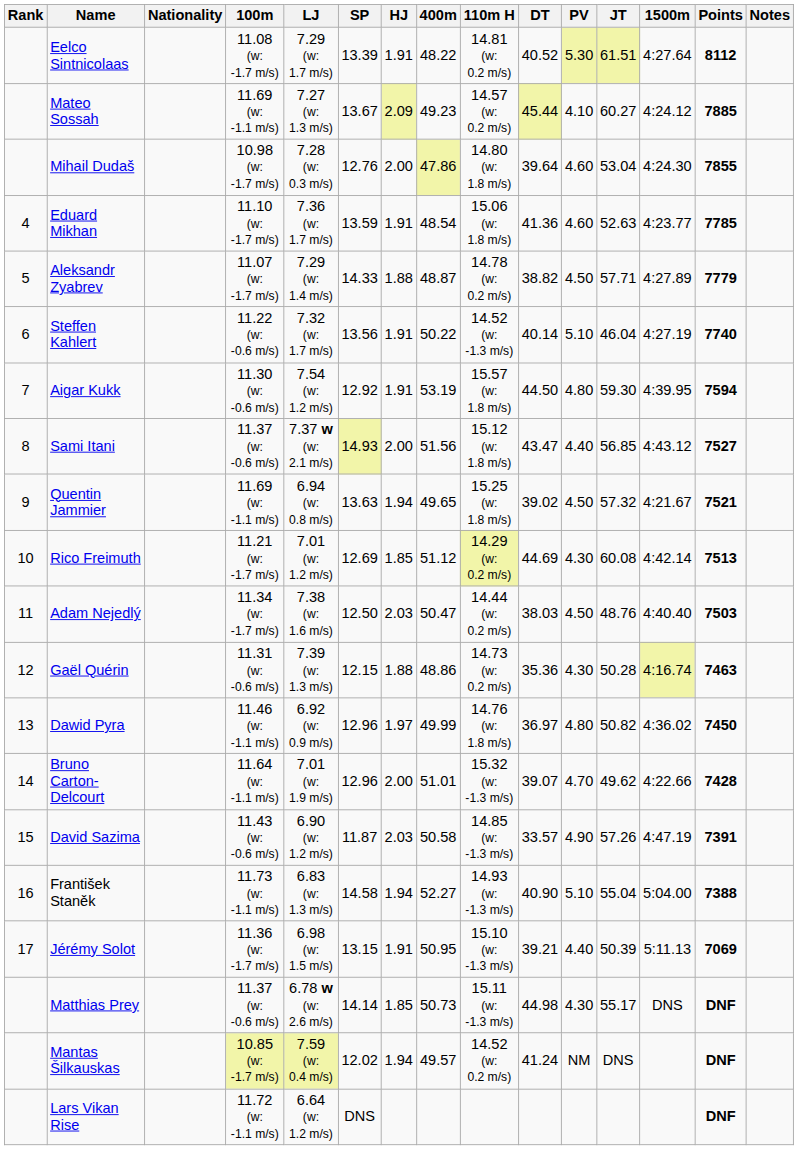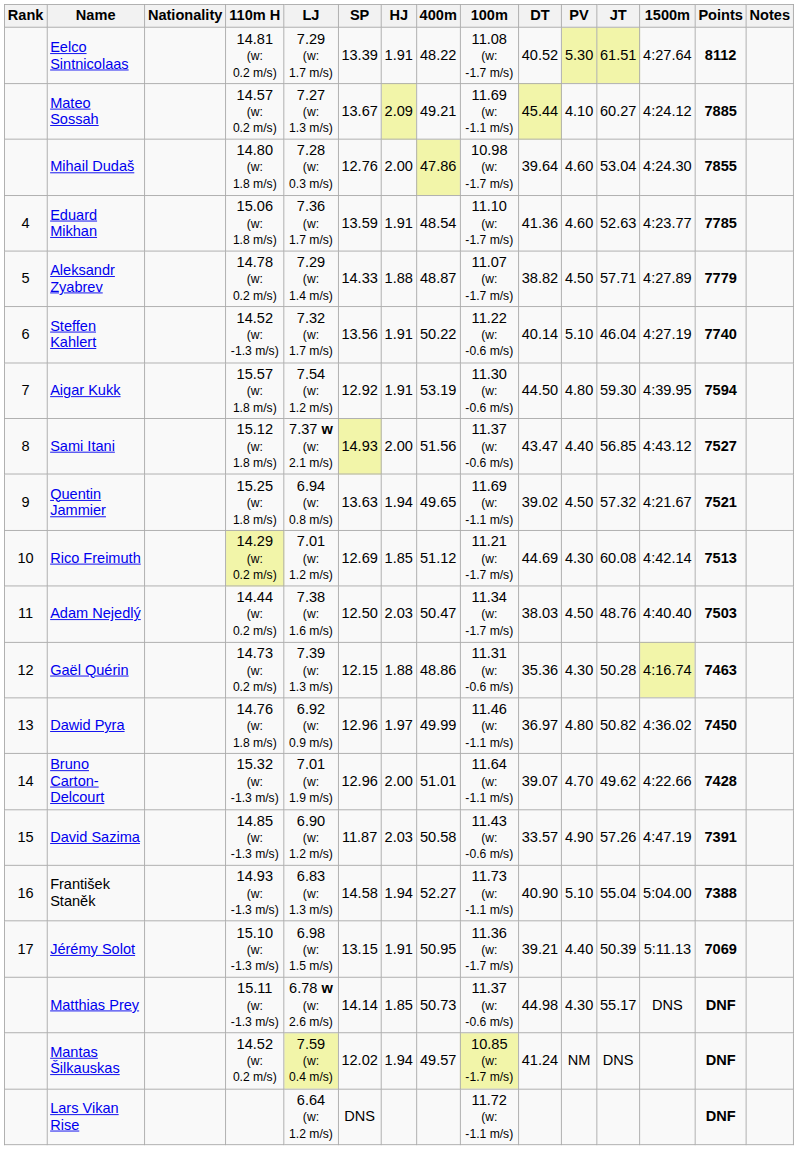columns swapped: 100m <-> 110m H
Mateo Sossah | 400m: 49.23 -> 49.21
